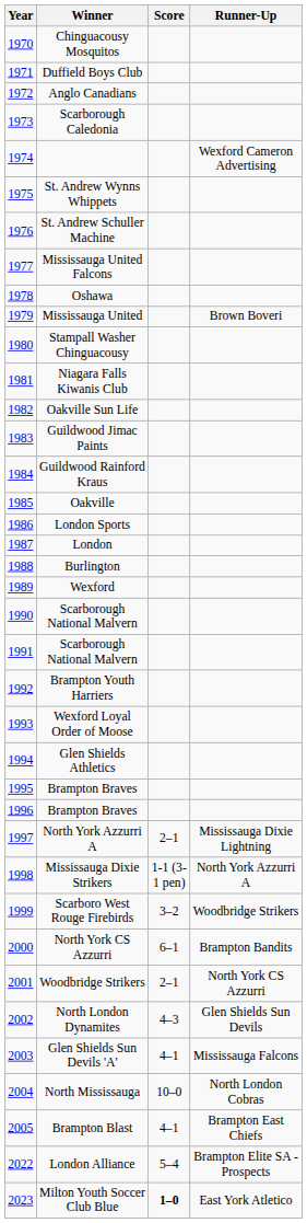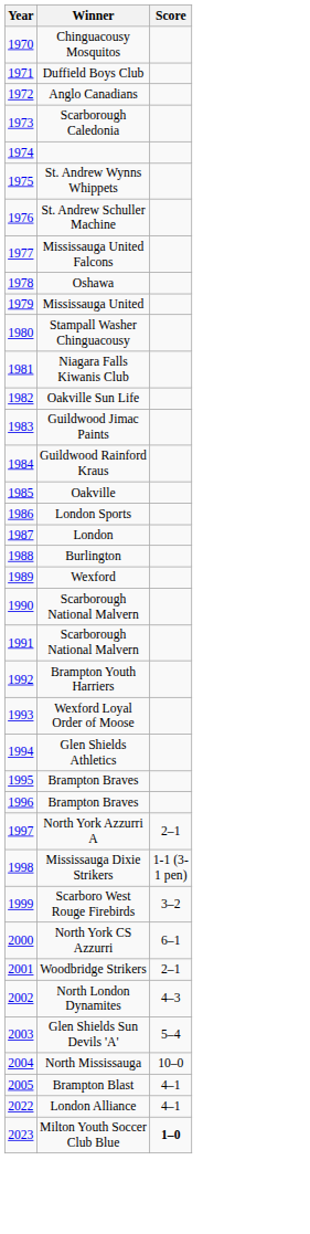- column: Runner-Up | Wexford Cameron Advertising | Brown Boveri | Mississauga Dixie Lightning | North York Azzurri A | Woodbridge Strikers | Brampton Bandits | North York CS Azzurri | Glen Shields Sun Devils | Mississauga Falcons | North London Cobras | Brampton East Chiefs | Brampton Elite SA - Prospects | East York Atletico
Glen Shields Sun Devils 'A' | Score: 4–1 -> 5–4
London Alliance | Score: 5–4 -> 4–1
